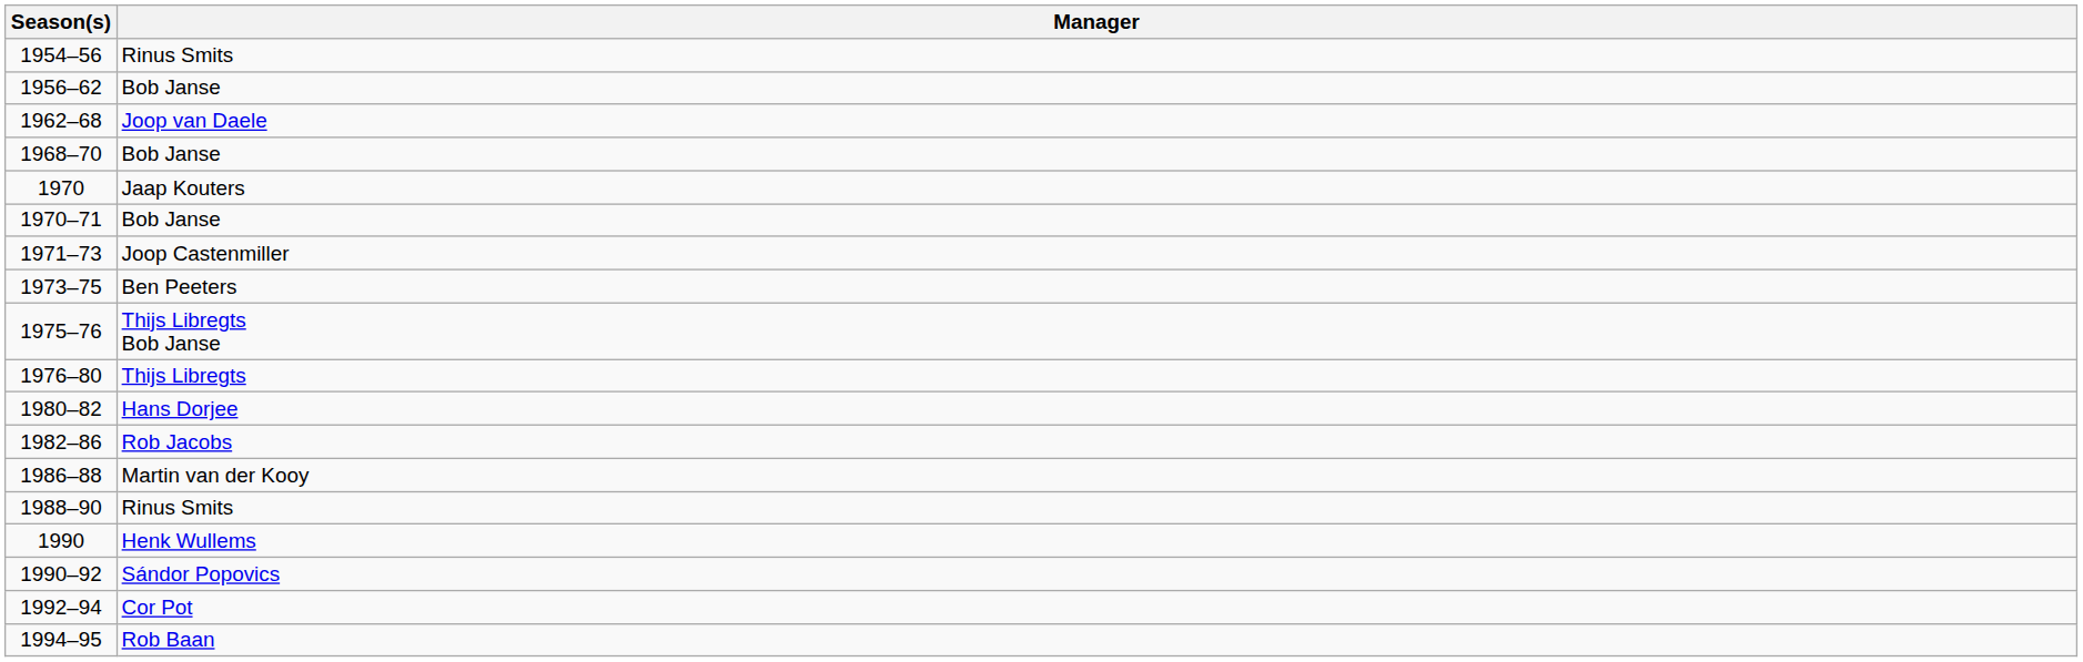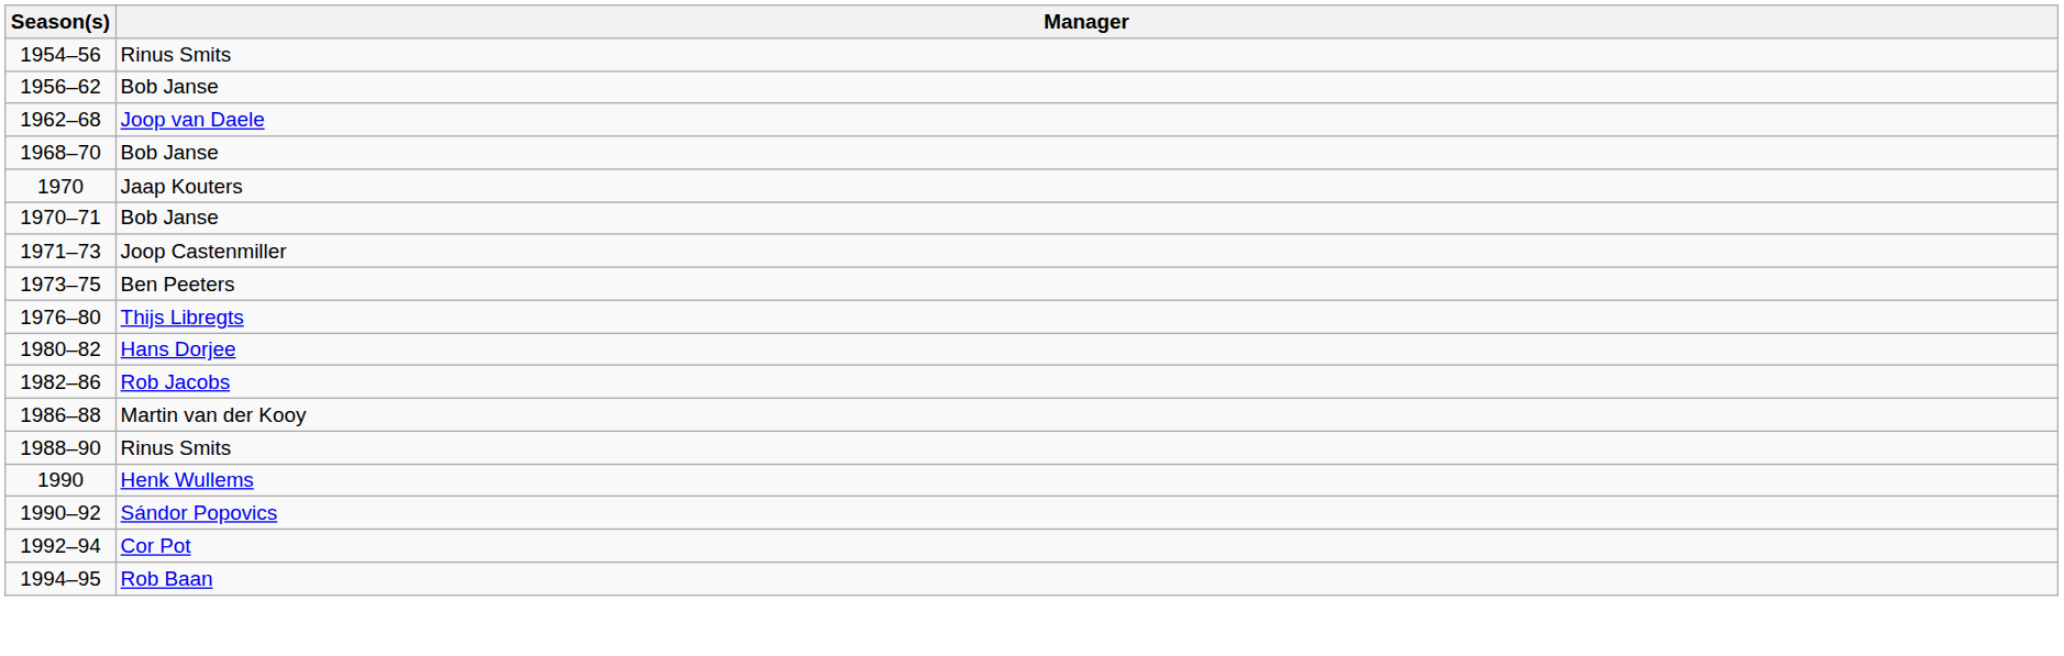- row: 1975–76 | Thijs Libregts Bob Janse
